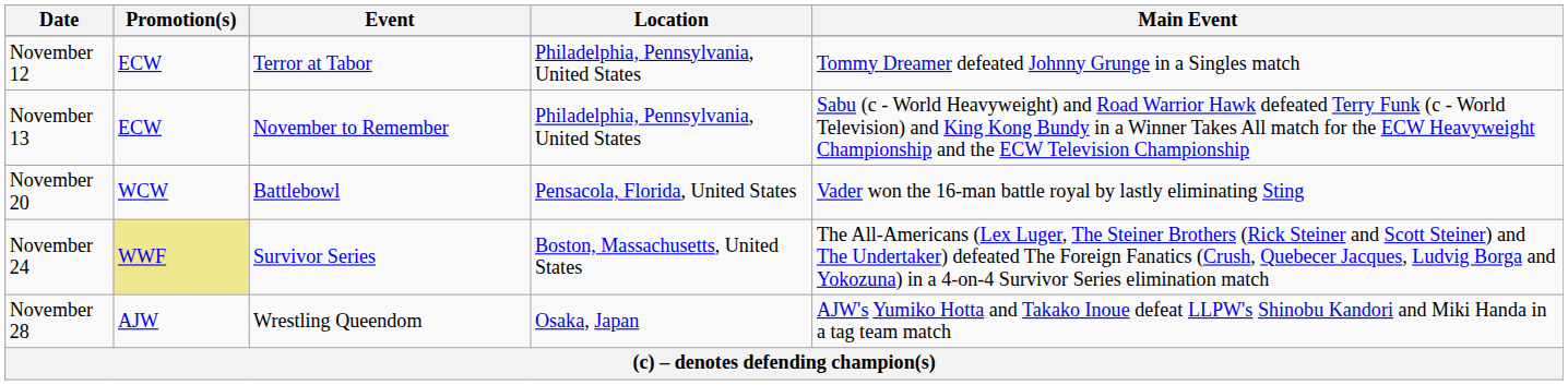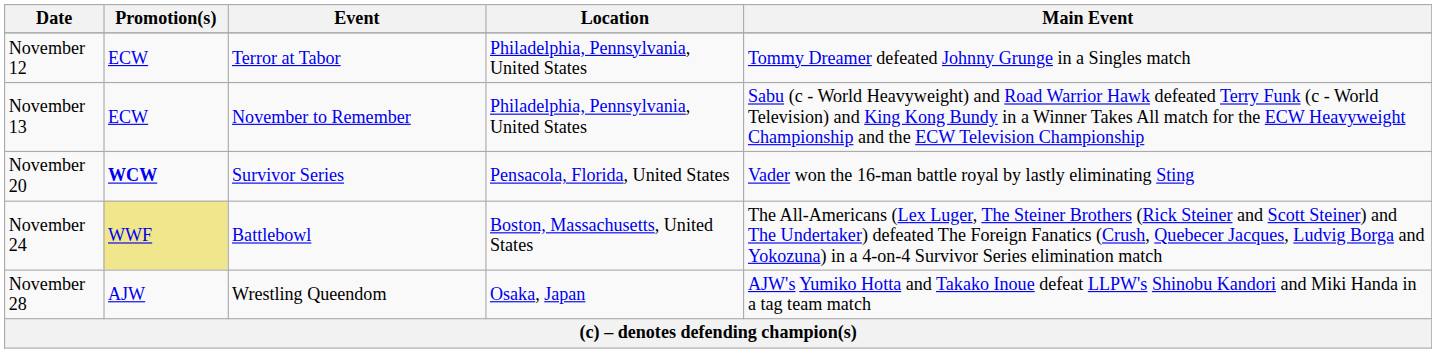November 20 | Promotion(s): normal -> bold
November 20 | Event: Battlebowl -> Survivor Series
November 24 | Event: Survivor Series -> Battlebowl
